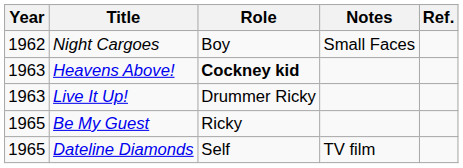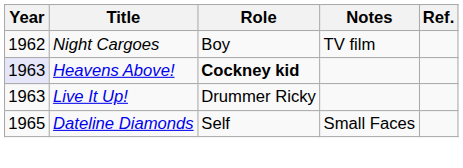Night Cargoes | Notes: Small Faces -> TV film
Heavens Above! | Year: no background -> lavender background
- row: 1965 | Be My Guest | Ricky
Dateline Diamonds | Notes: TV film -> Small Faces
